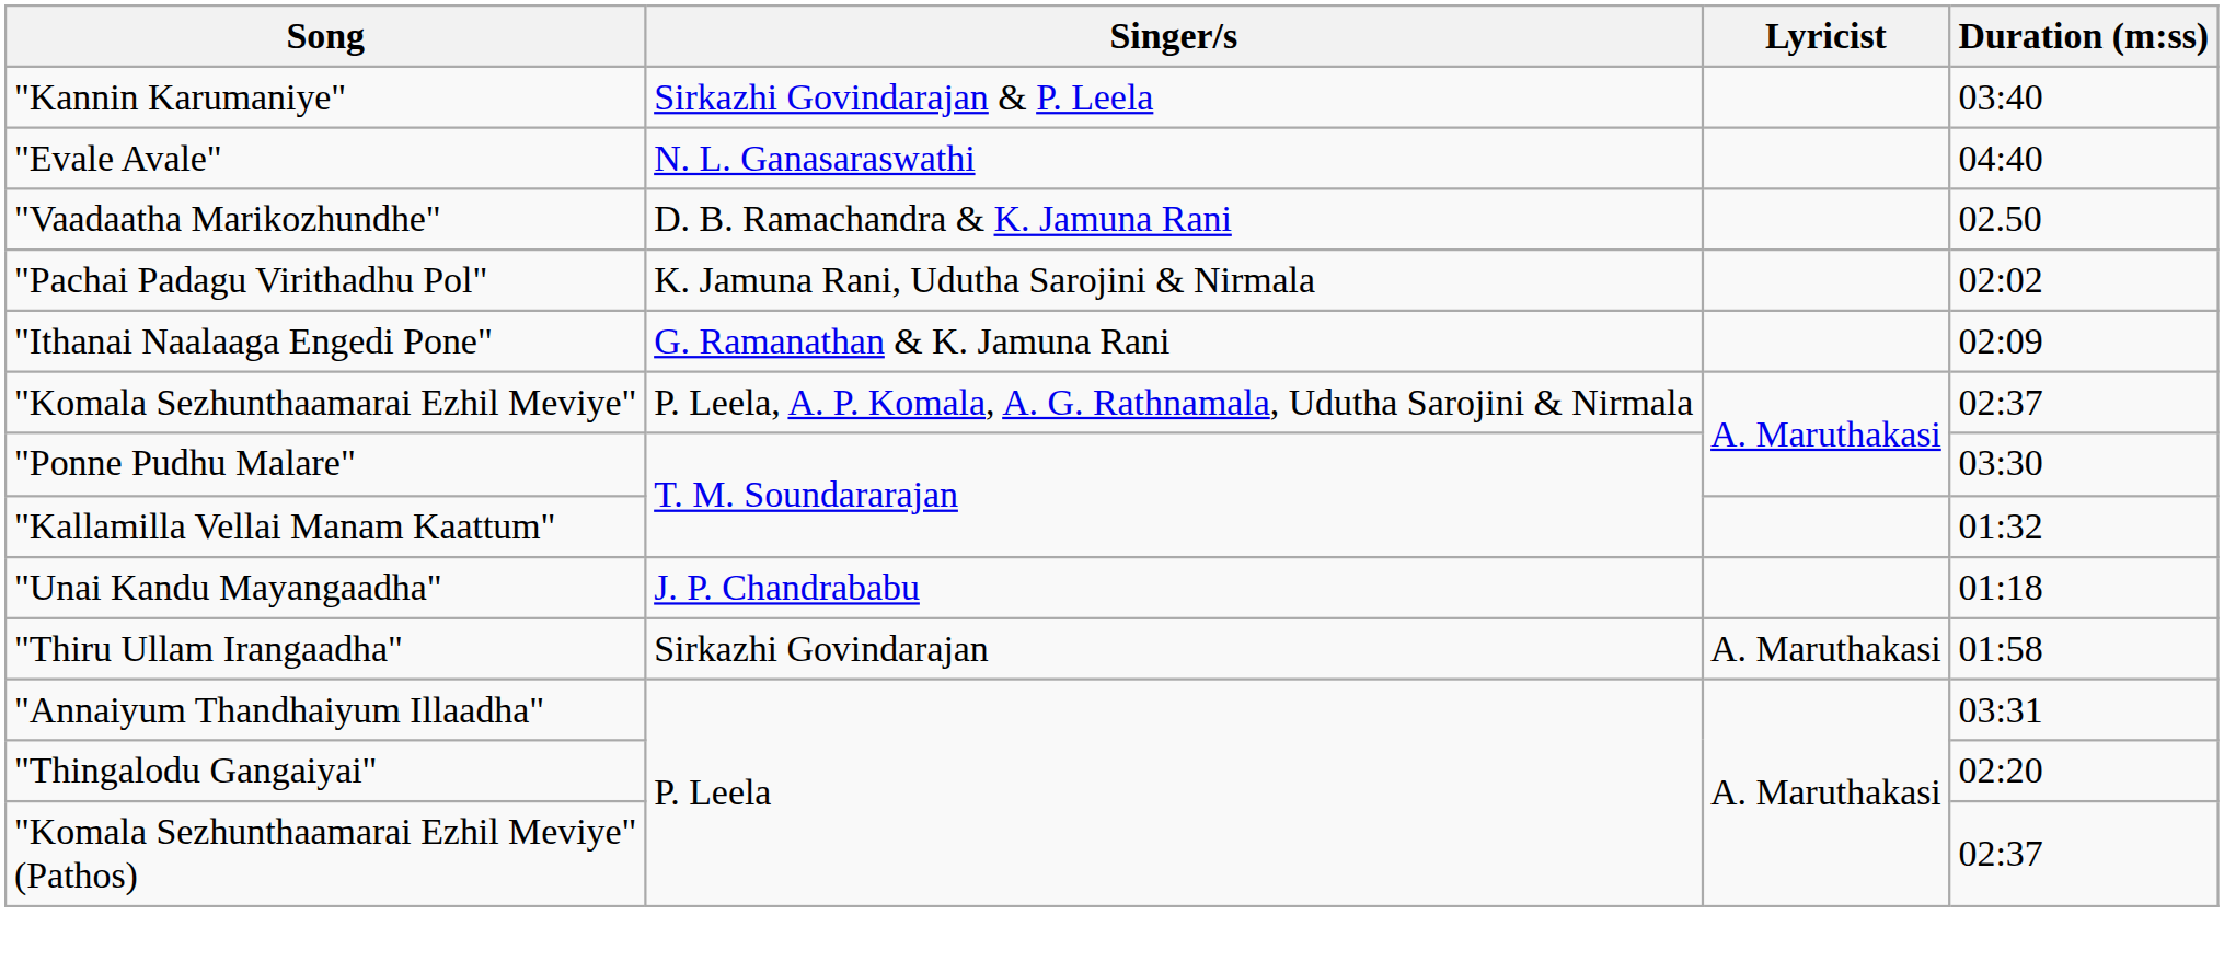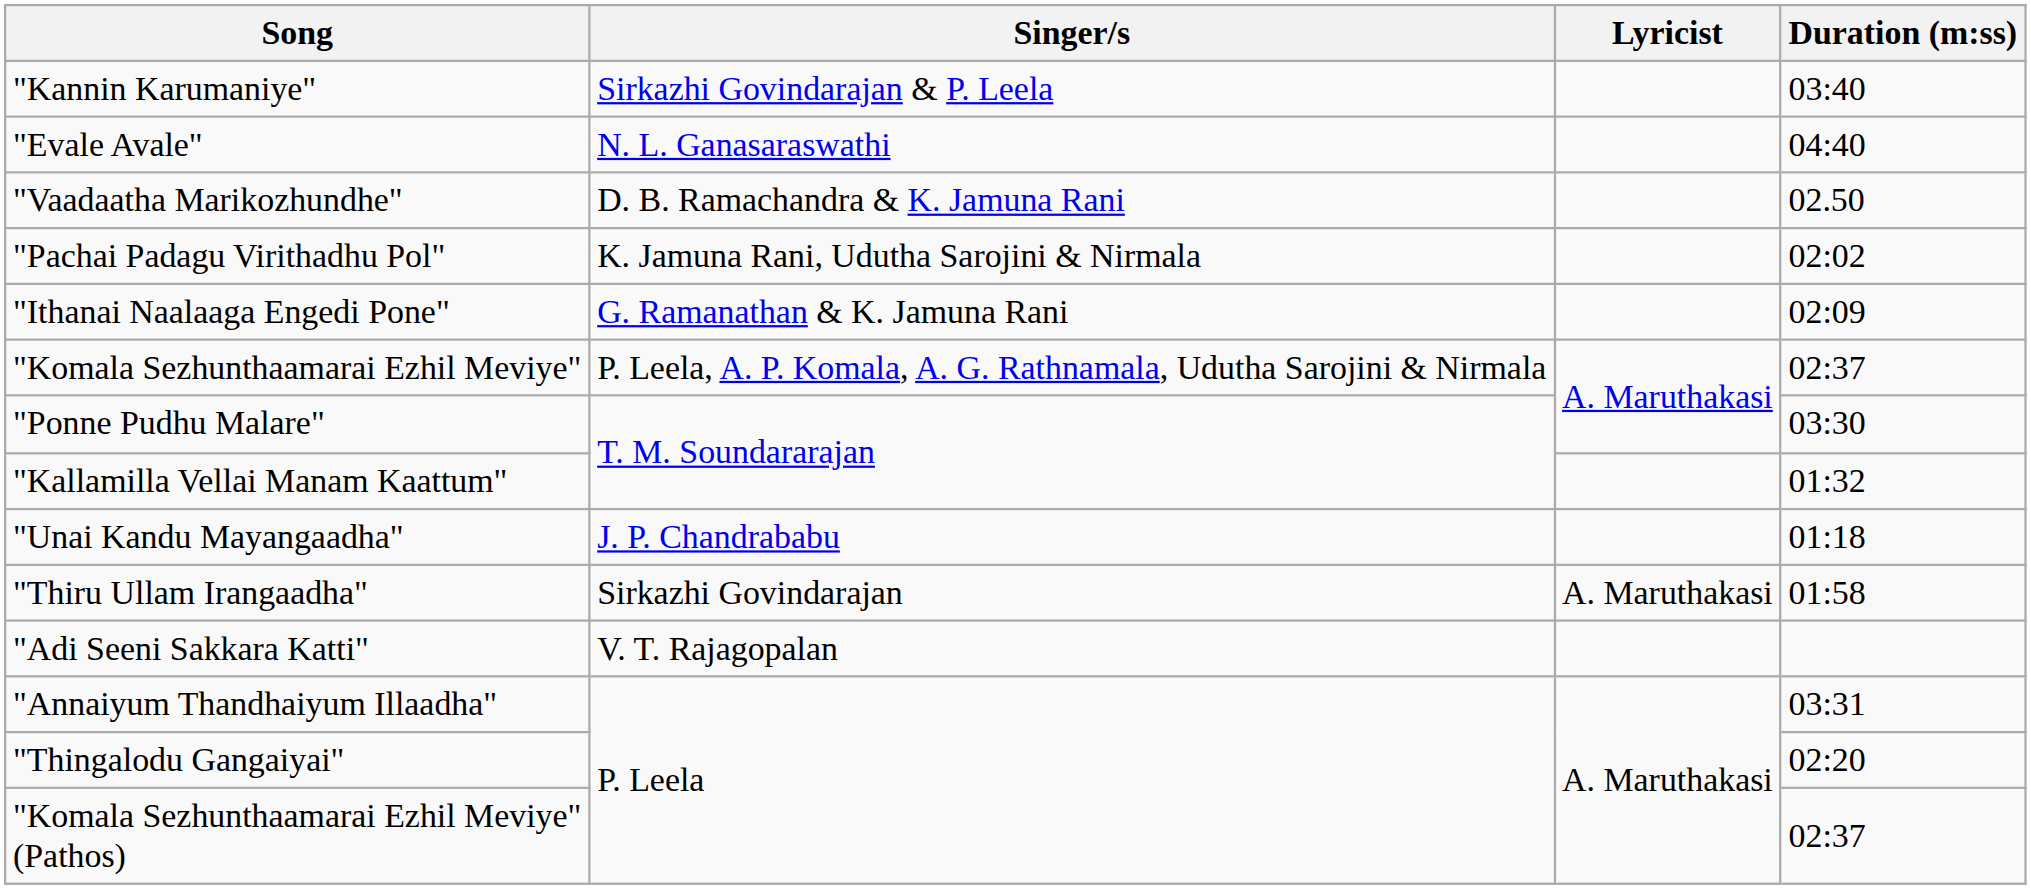+ row: "Adi Seeni Sakkara Katti" | V. T. Rajagopalan
